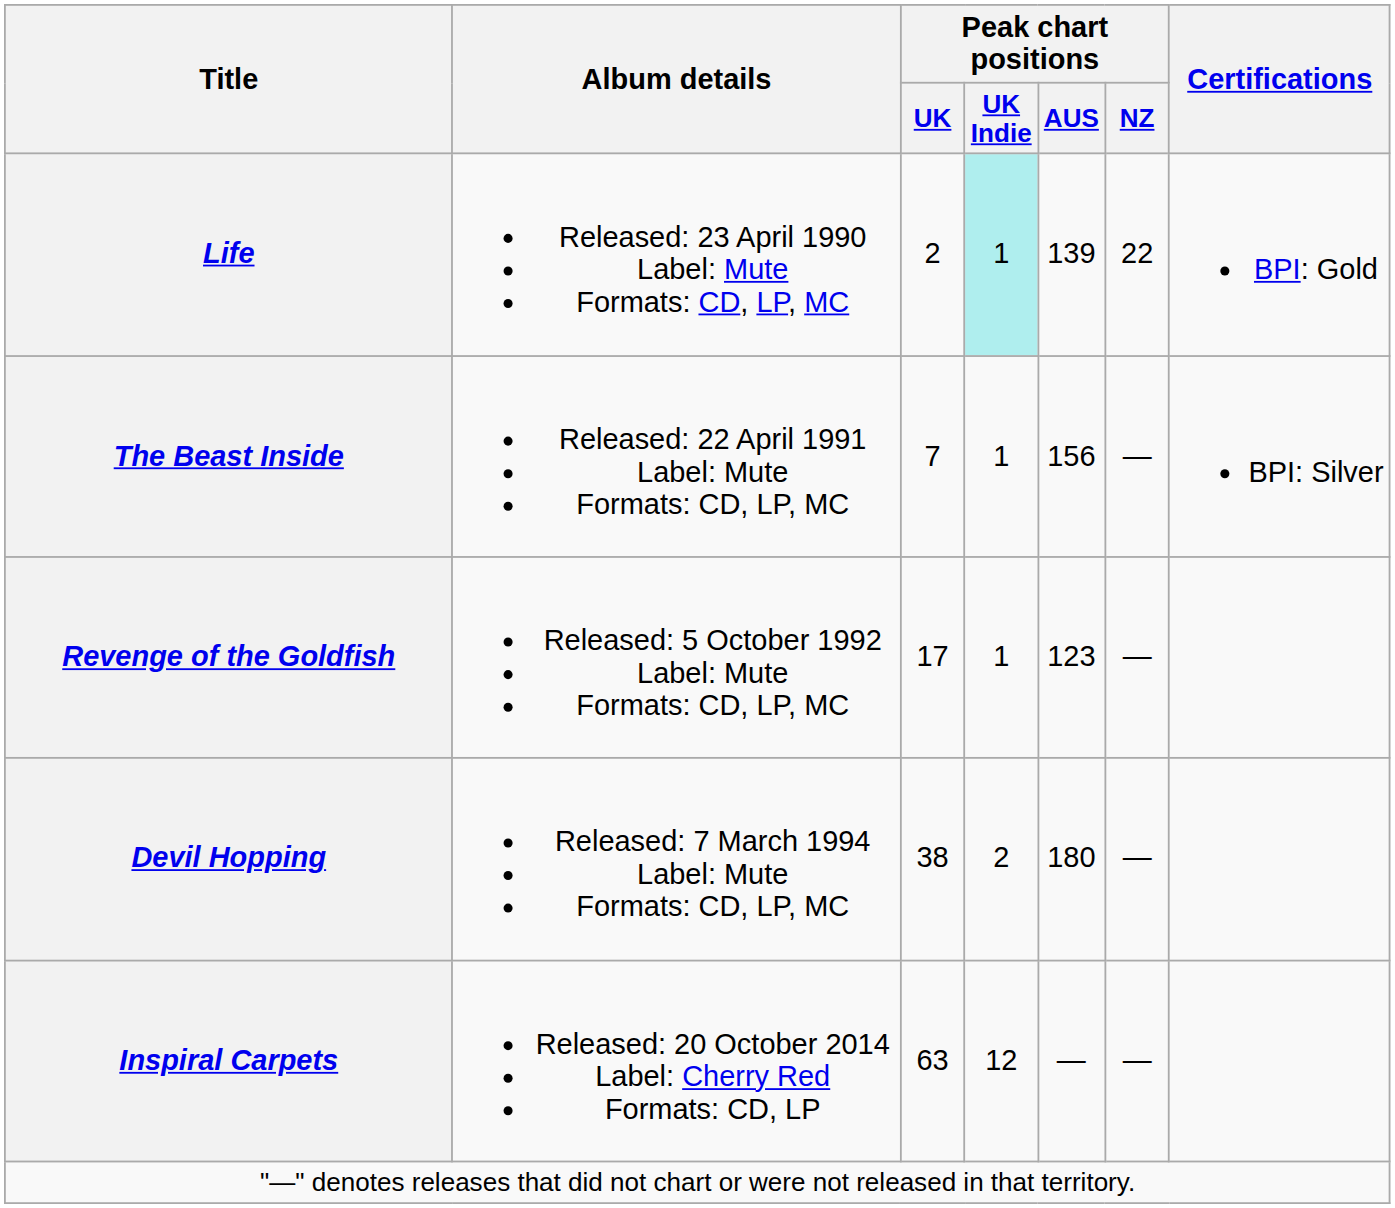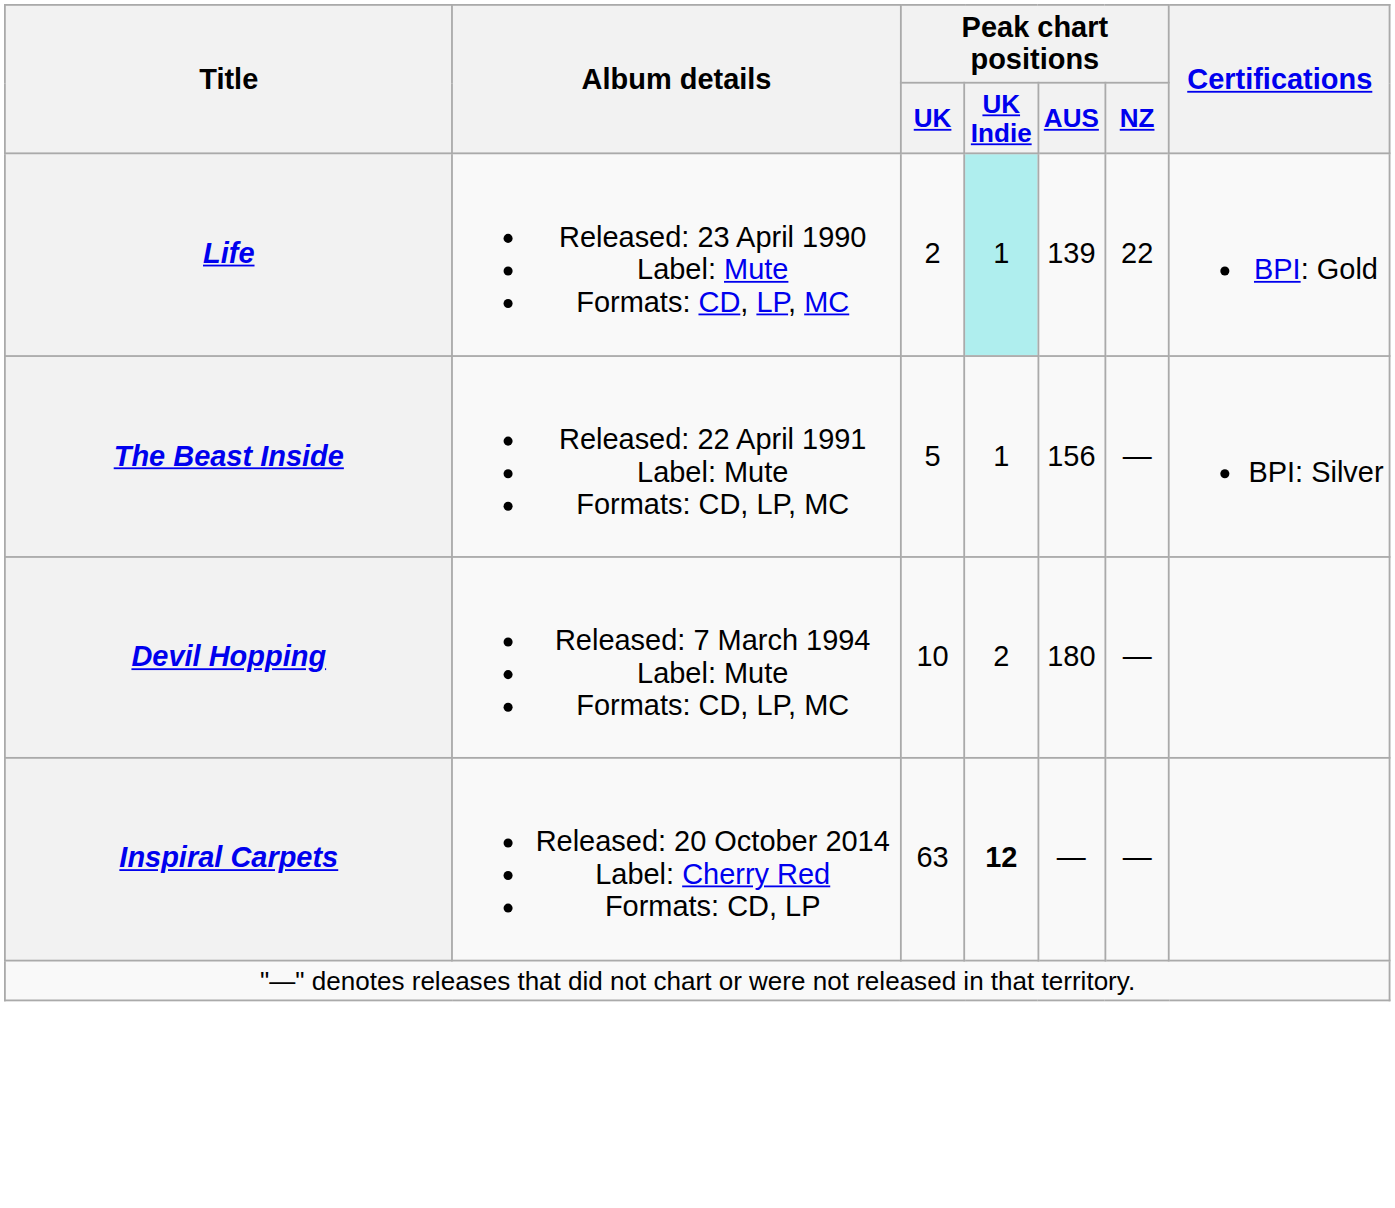The Beast Inside | Peak chart positions / UK: 7 -> 5
- row: Revenge of the Goldfish | Released: 5 October 1992 Label: Mute Formats: CD, LP, MC | 17 | 1 | 123 | —
Devil Hopping | Peak chart positions / UK: 38 -> 10
Inspiral Carpets | Peak chart positions / UK Indie: normal -> bold
